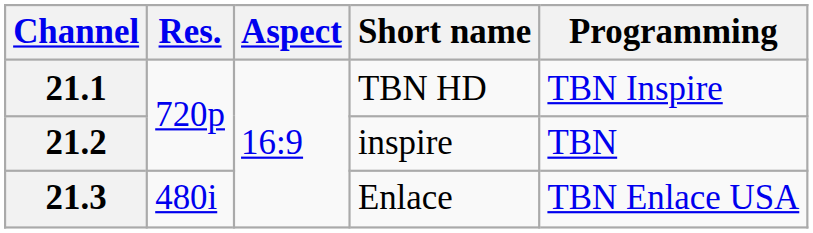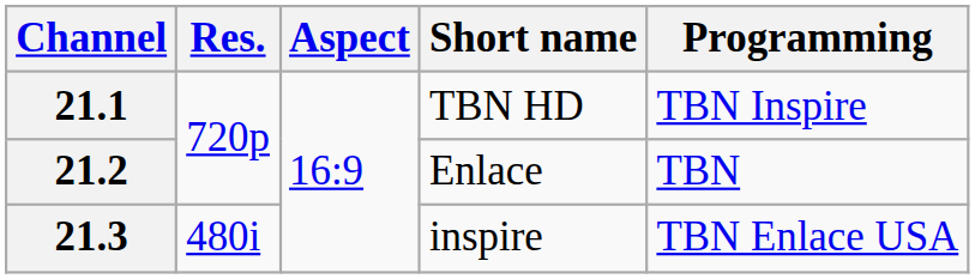21.2 | Short name: inspire -> Enlace
21.3 | Short name: Enlace -> inspire
